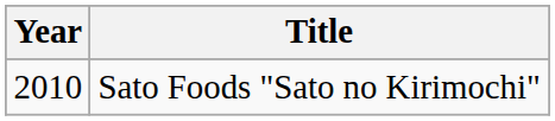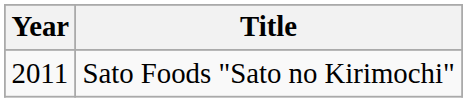Sato Foods "Sato no Kirimochi" | Year: 2010 -> 2011
